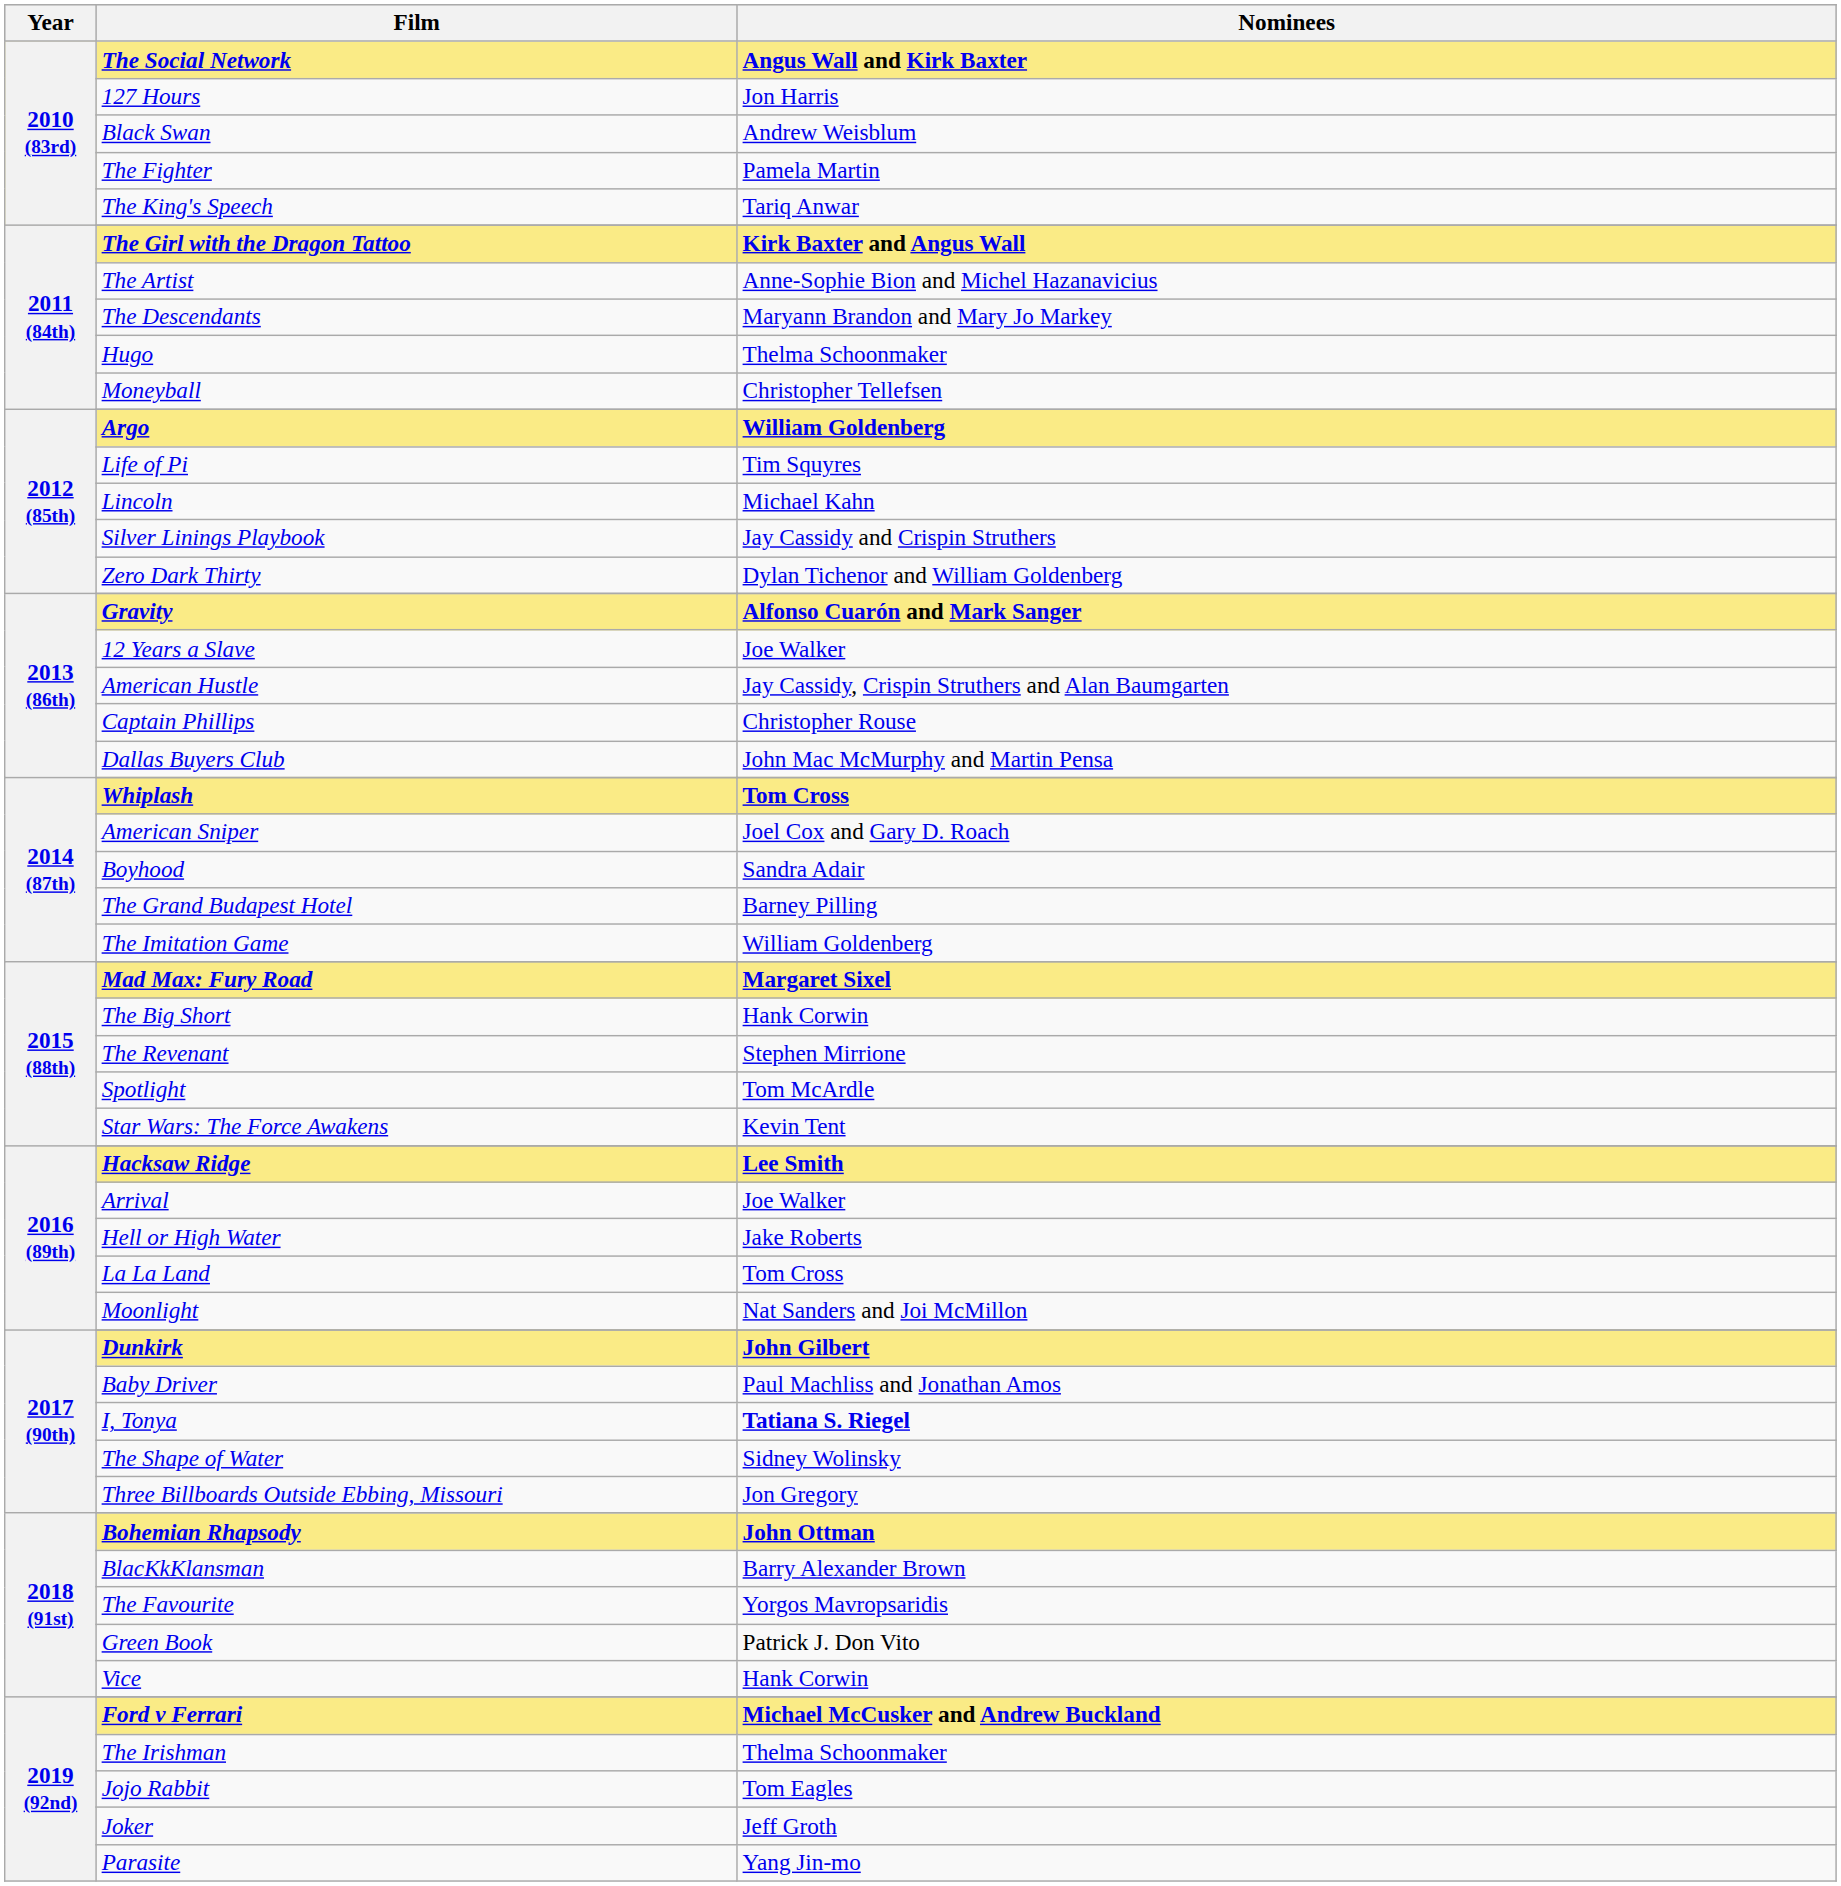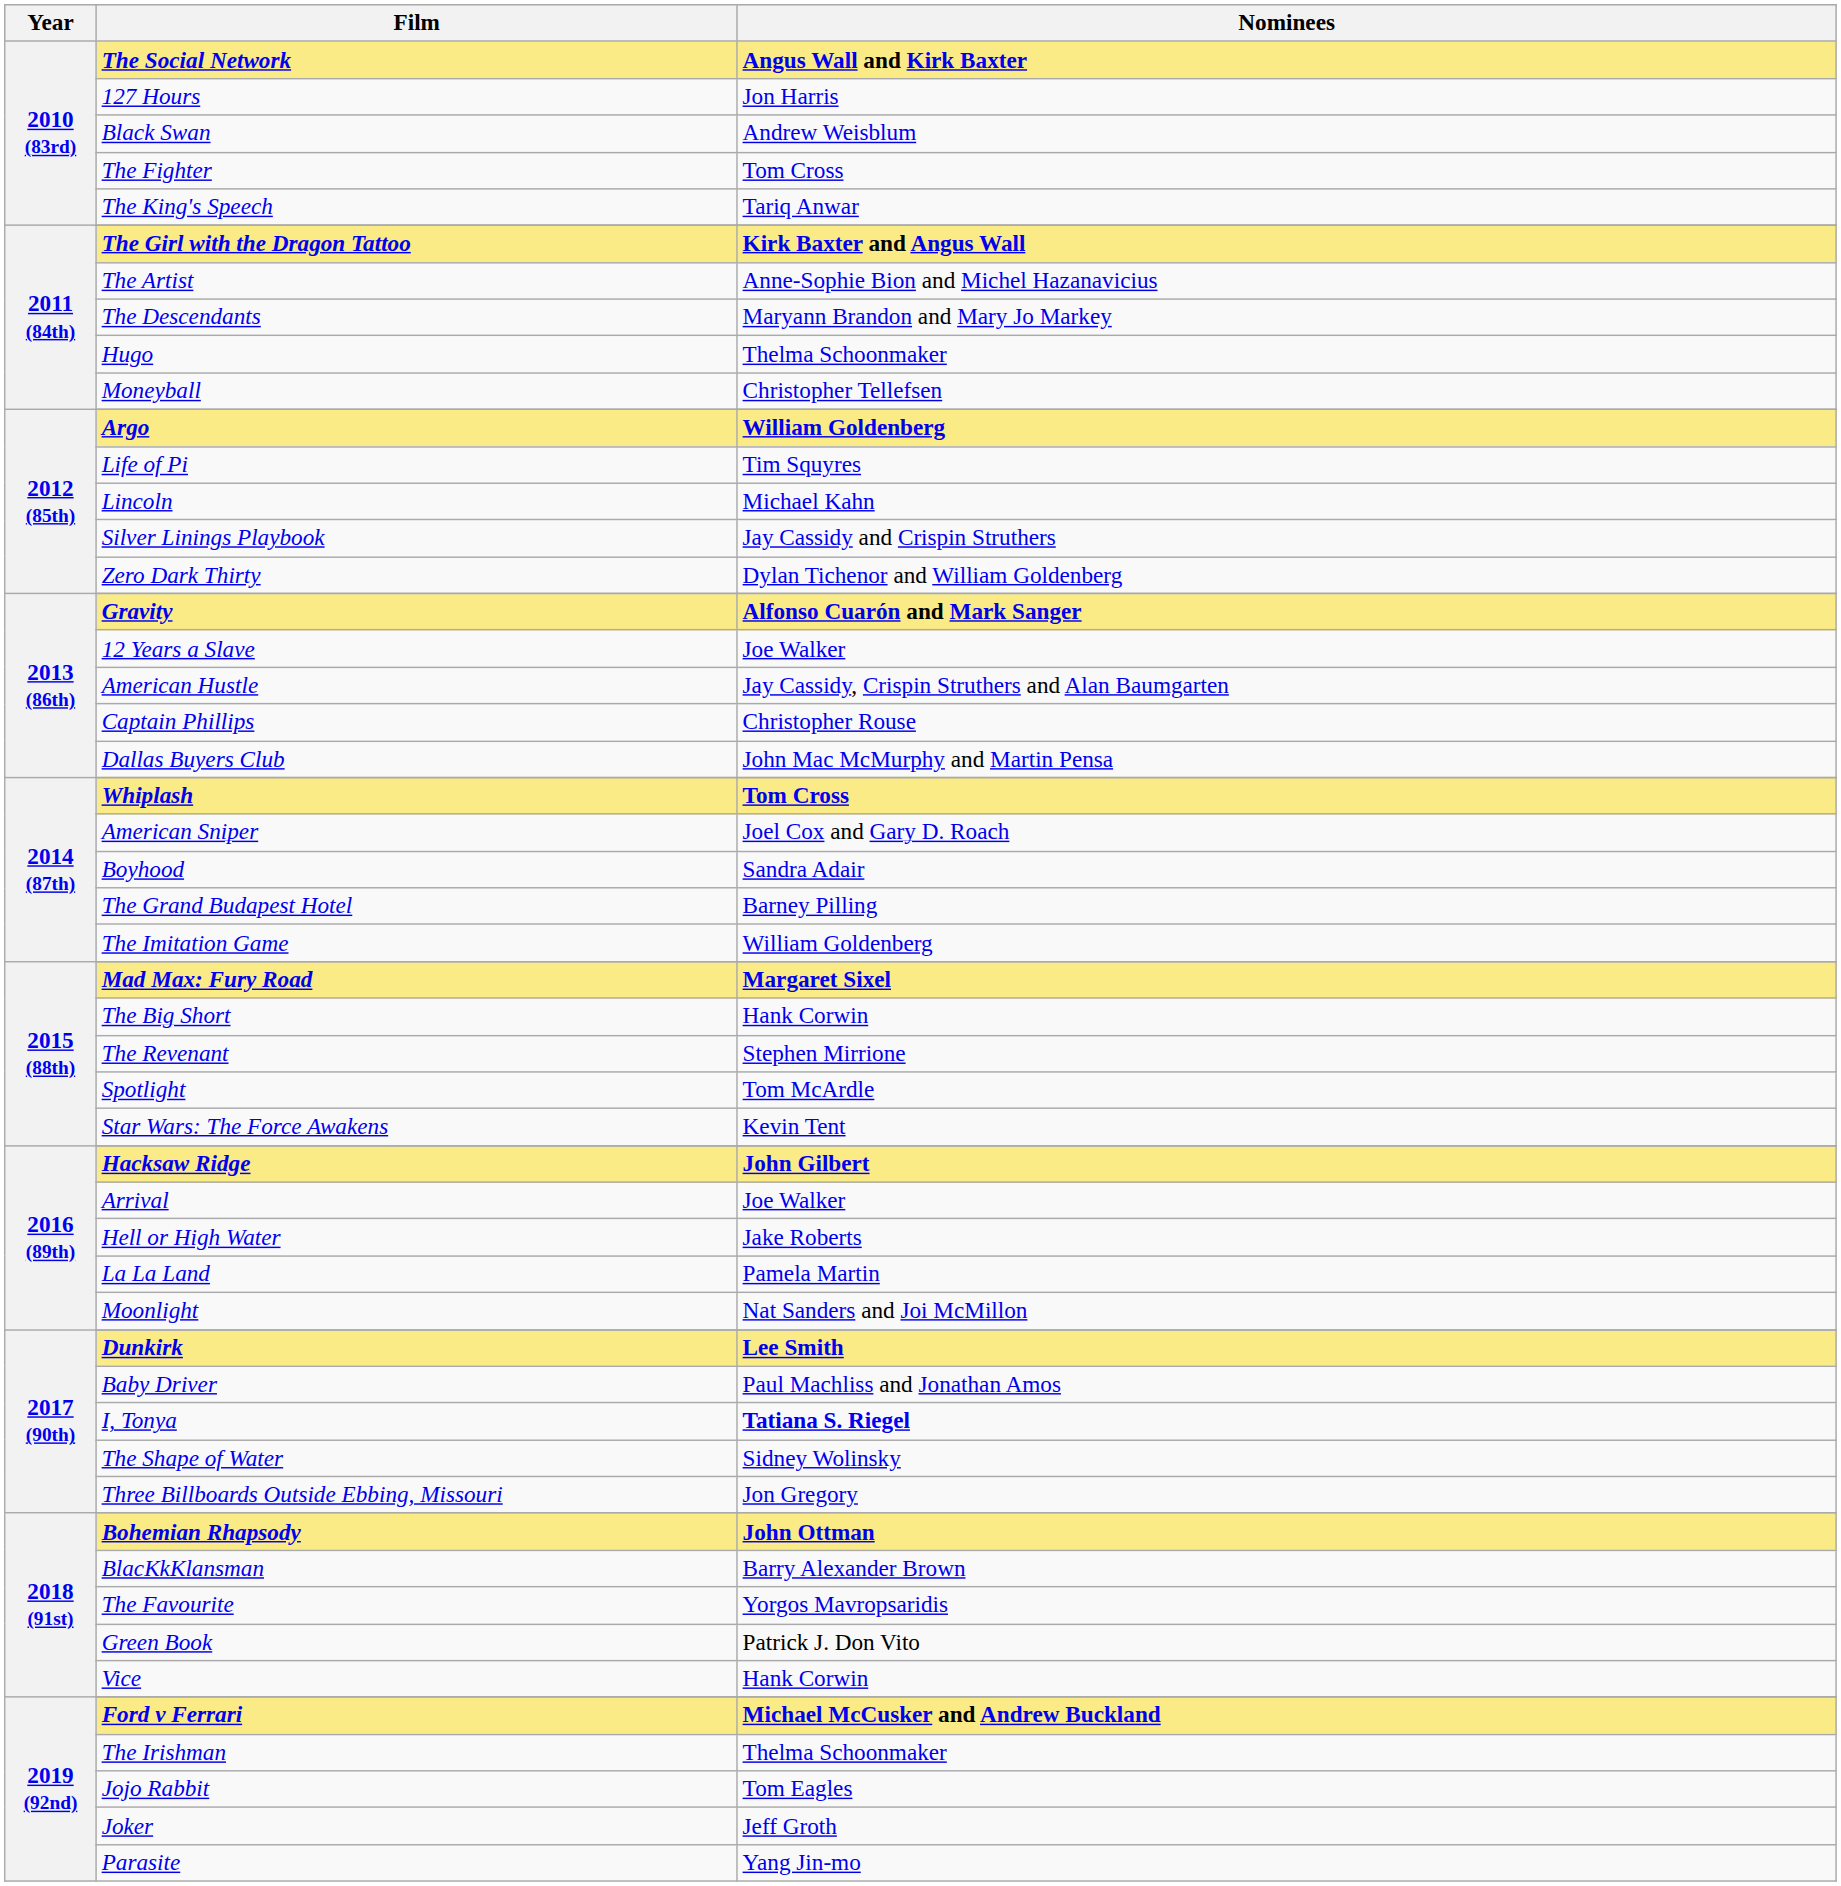The Fighter | Nominees: Pamela Martin -> Tom Cross
Hacksaw Ridge | Nominees: Lee Smith -> John Gilbert
La La Land | Nominees: Tom Cross -> Pamela Martin
Dunkirk | Nominees: John Gilbert -> Lee Smith
